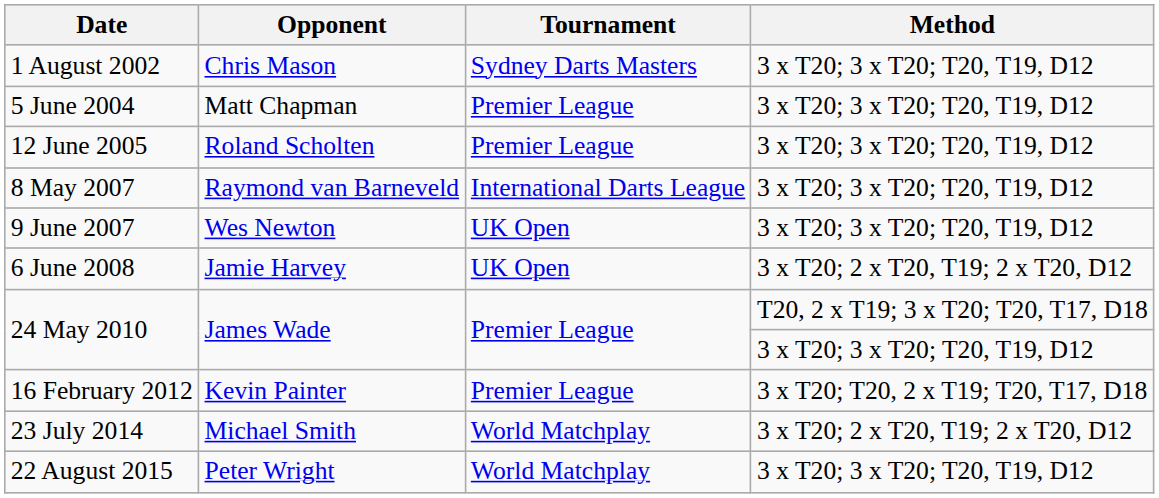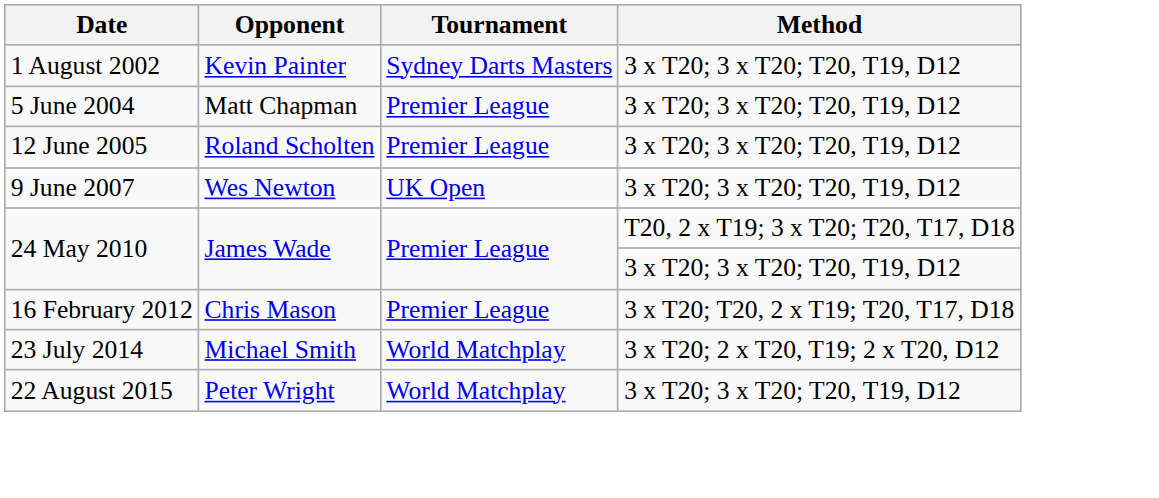1 August 2002 | Opponent: Chris Mason -> Kevin Painter
- row: 8 May 2007 | Raymond van Barneveld | International Darts League | 3 x T20; 3 x T20; T20, T19, D12
- row: 6 June 2008 | Jamie Harvey | UK Open | 3 x T20; 2 x T20, T19; 2 x T20, D12
16 February 2012 | Opponent: Kevin Painter -> Chris Mason
